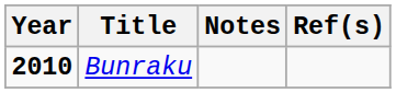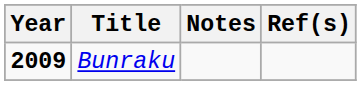Bunraku | Year: 2010 -> 2009
